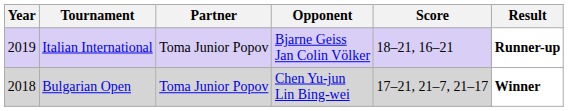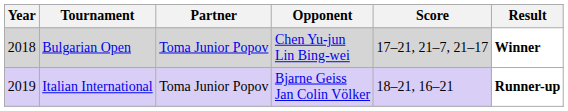rows swapped: Bulgarian Open <-> Italian International
